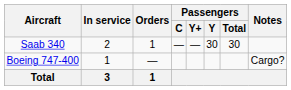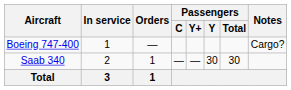rows swapped: Saab 340 <-> Boeing 747-400
